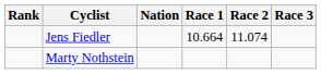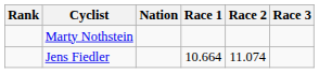rows swapped: Jens Fiedler <-> Marty Nothstein
